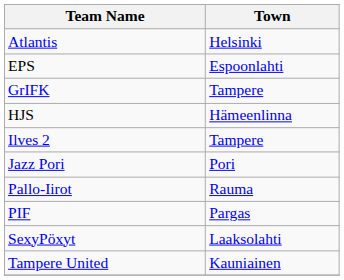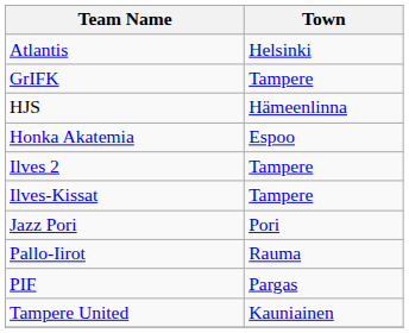- row: EPS | Espoonlahti
+ row: Honka Akatemia | Espoo
+ row: Ilves-Kissat | Tampere
- row: SexyPöxyt | Laaksolahti
